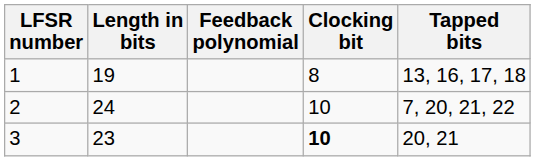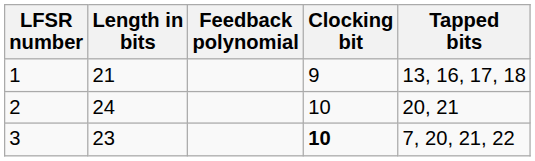1 | Length in bits: 19 -> 21
1 | Clocking bit: 8 -> 9
2 | Tapped bits: 7, 20, 21, 22 -> 20, 21
3 | Tapped bits: 20, 21 -> 7, 20, 21, 22
